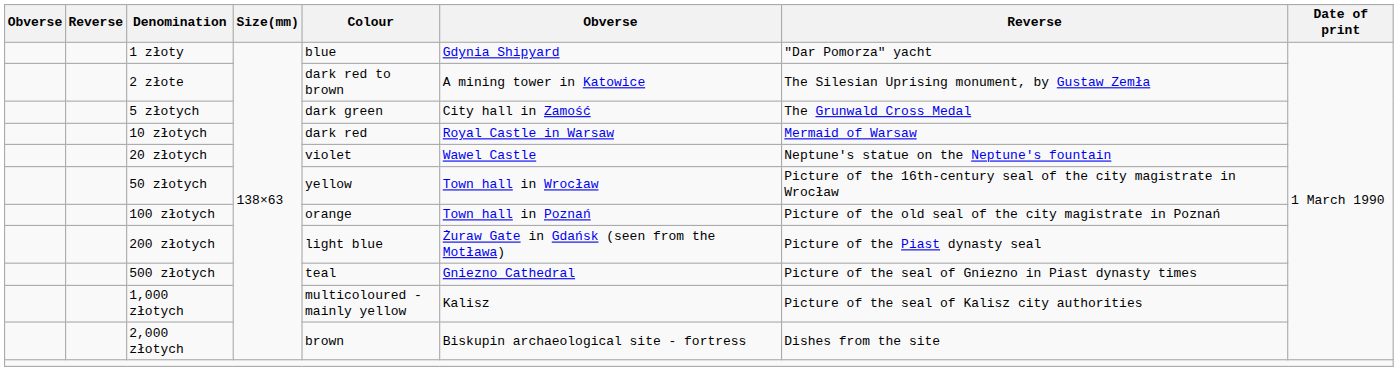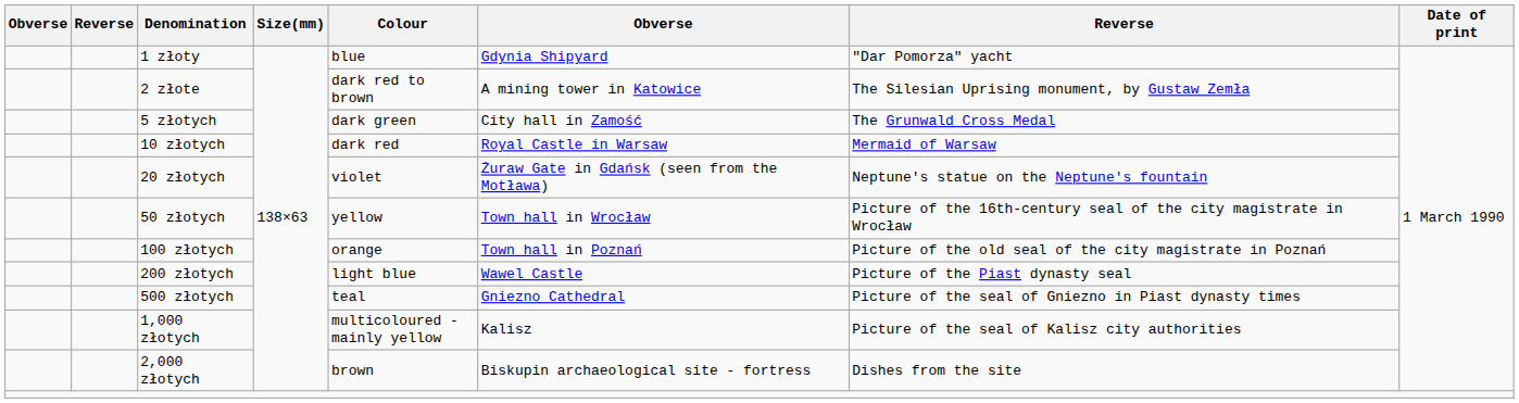20 złotych | column 6: Wawel Castle -> Żuraw Gate in Gdańsk (seen from the Motława)
200 złotych | column 6: Żuraw Gate in Gdańsk (seen from the Motława) -> Wawel Castle
